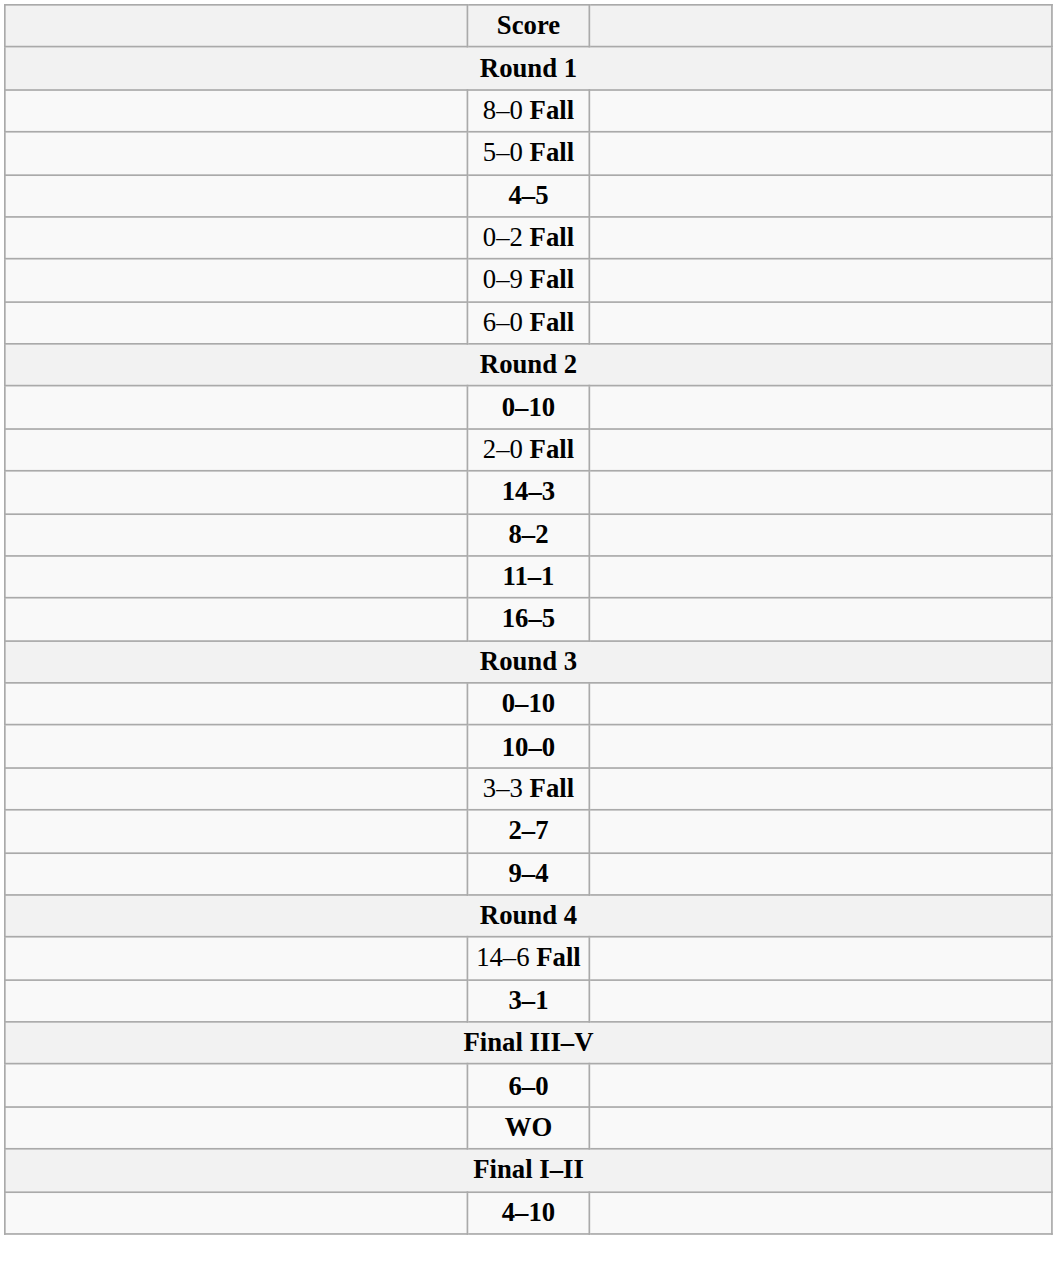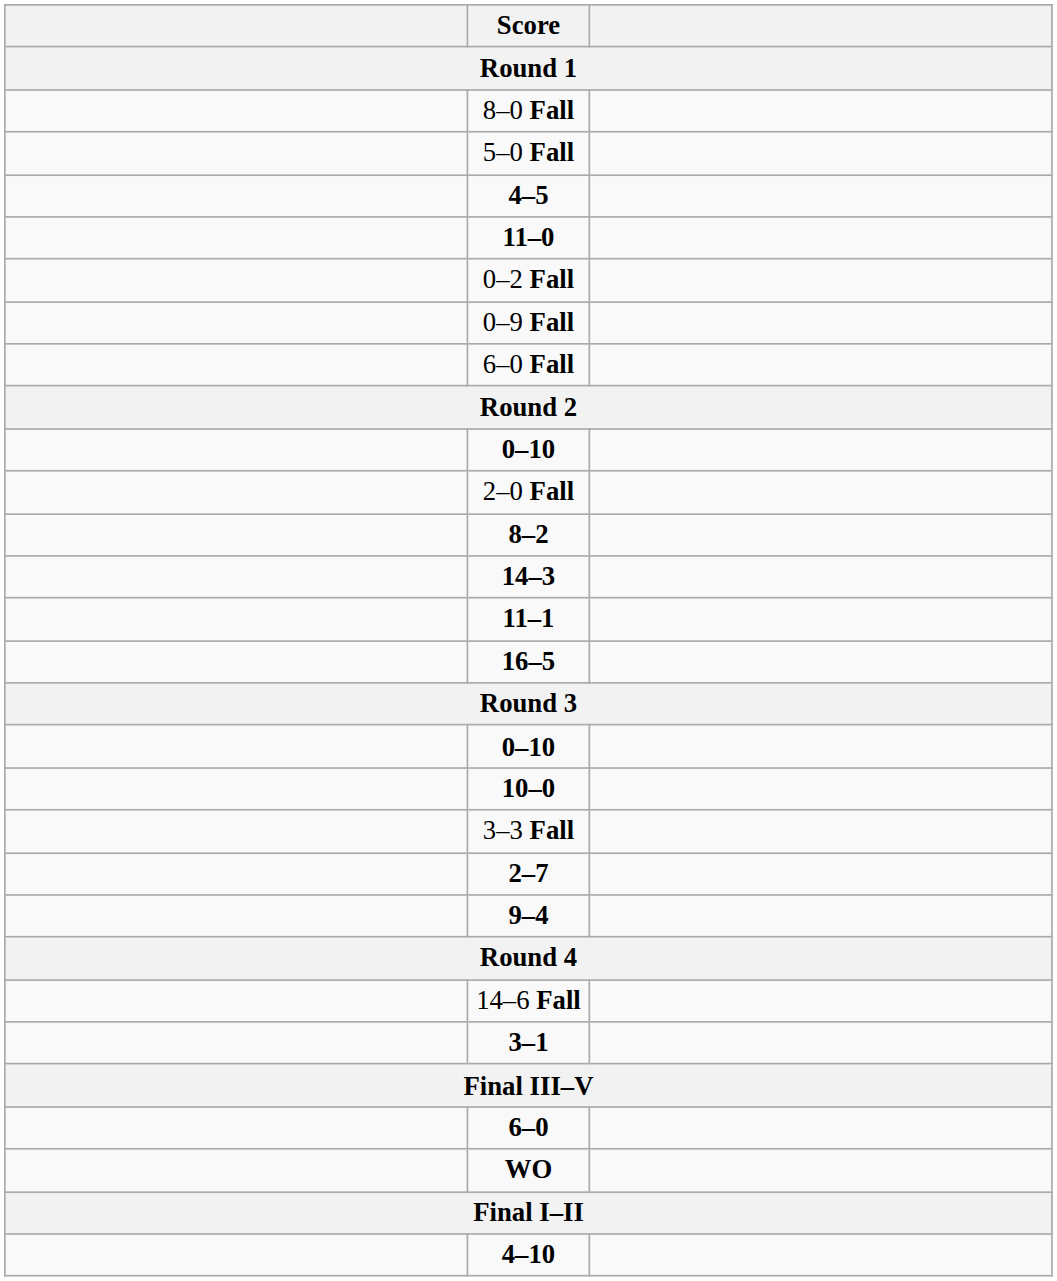+ row: 11–0
rows swapped: 14–3 <-> 8–2
